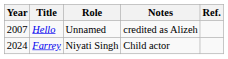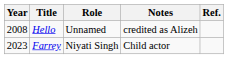Hello | Year: 2007 -> 2008
Farrey | Year: 2024 -> 2023
